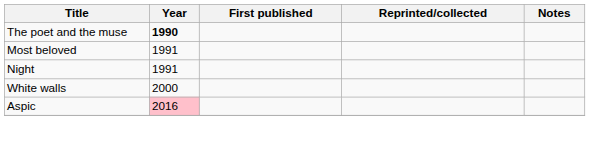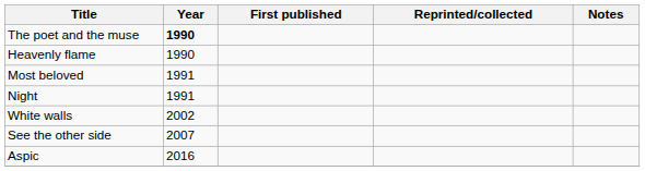+ row: Heavenly flame | 1990
White walls | Year: 2000 -> 2002
+ row: See the other side | 2007
Aspic | Year: pink background -> no background
